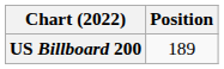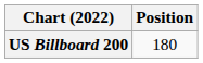US Billboard 200 | Position: 189 -> 180
